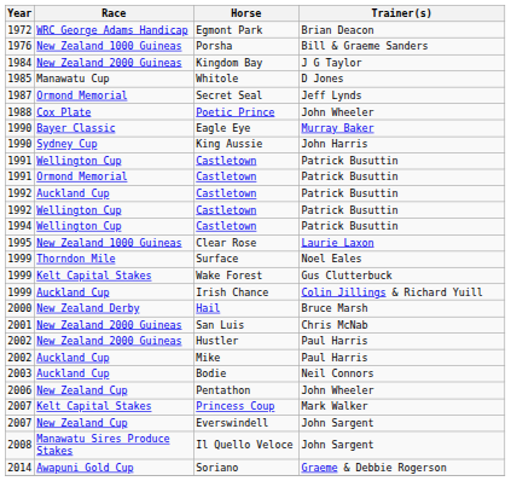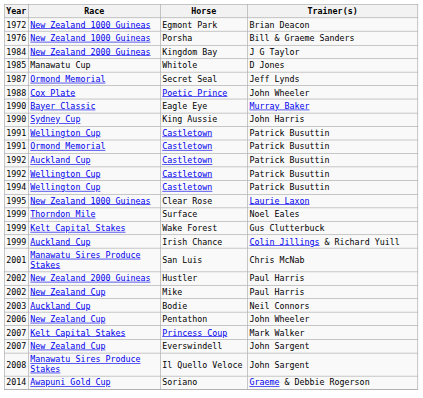Egmont Park | Race: WRC George Adams Handicap -> New Zealand 1000 Guineas
- row: 2000 | New Zealand Derby | Hail | Bruce Marsh
San Luis | Race: New Zealand 2000 Guineas -> Manawatu Sires Produce Stakes
Mike | Race: Auckland Cup -> New Zealand Cup
